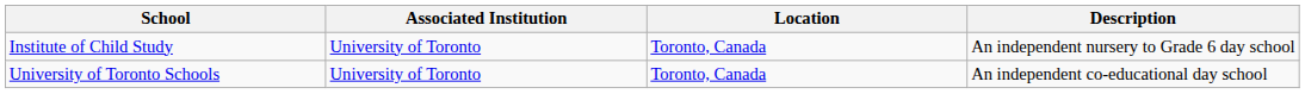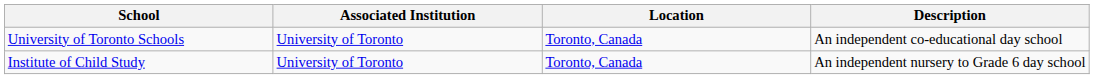rows swapped: Institute of Child Study <-> University of Toronto Schools
